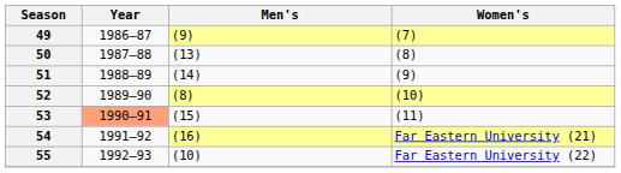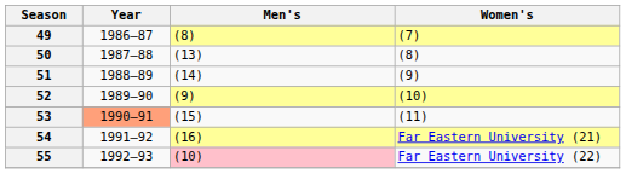49 | Men's: (9) -> (8)
52 | Men's: (8) -> (9)
55 | Men's: no background -> pink background
